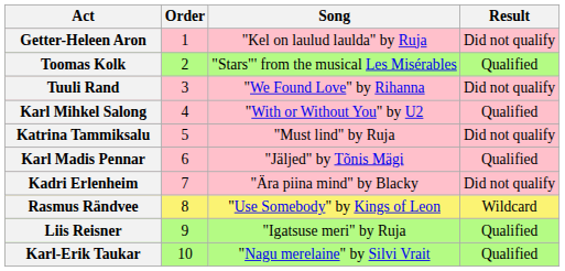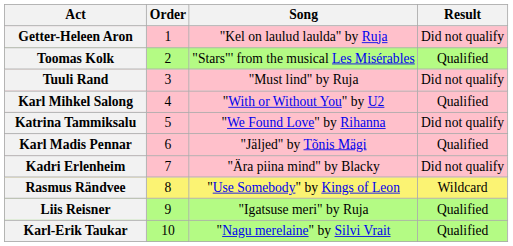Tuuli Rand | Song: "We Found Love" by Rihanna -> "Must lind" by Ruja
Katrina Tammiksalu | Song: "Must lind" by Ruja -> "We Found Love" by Rihanna
